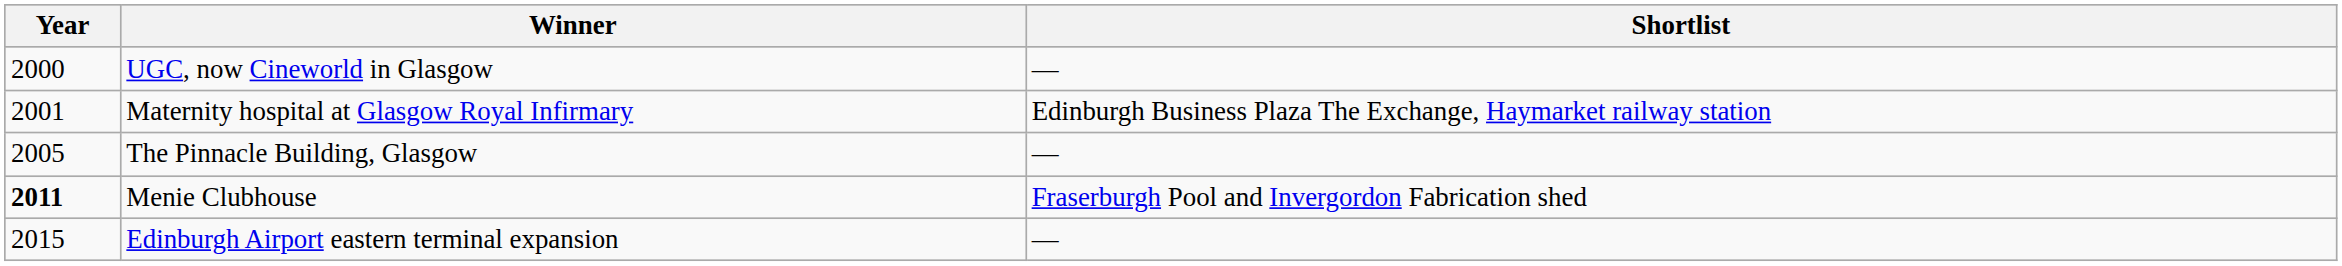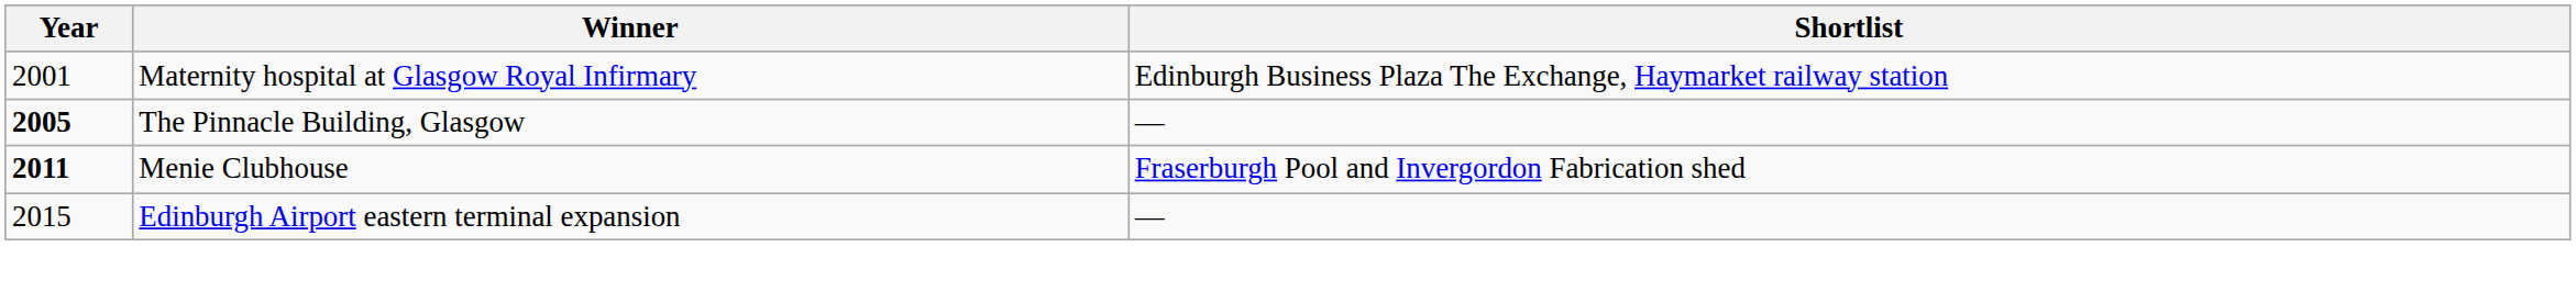- row: 2000 | UGC, now Cineworld in Glasgow | —
The Pinnacle Building, Glasgow | Year: normal -> bold
